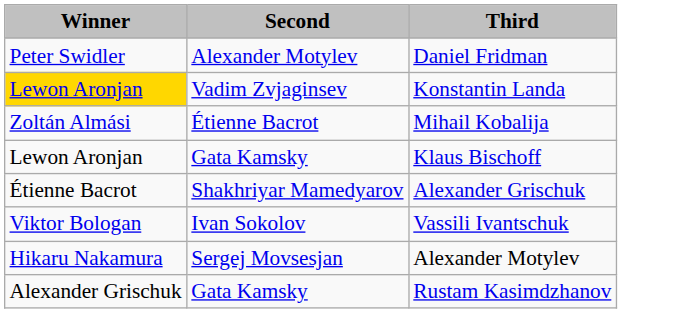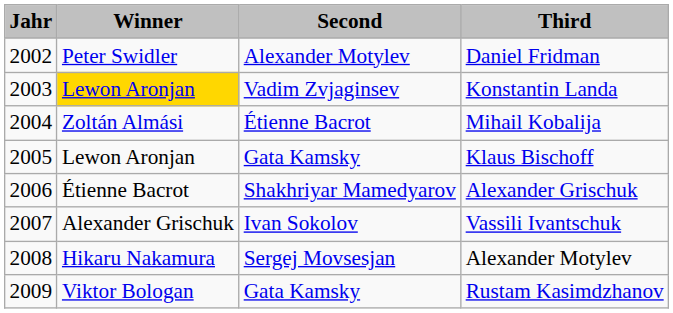+ column: Jahr | 2002 | 2003 | 2004 | 2005 | 2006 | 2007 | 2008 | 2009
Vassili Ivantschuk | Winner: Viktor Bologan -> Alexander Grischuk
Rustam Kasimdzhanov | Winner: Alexander Grischuk -> Viktor Bologan
